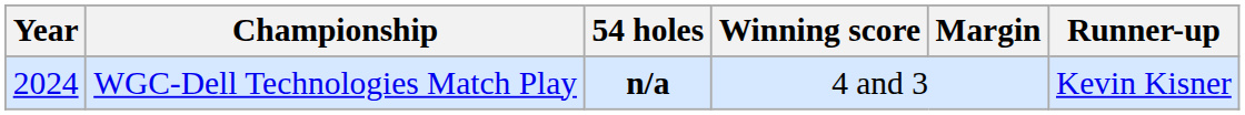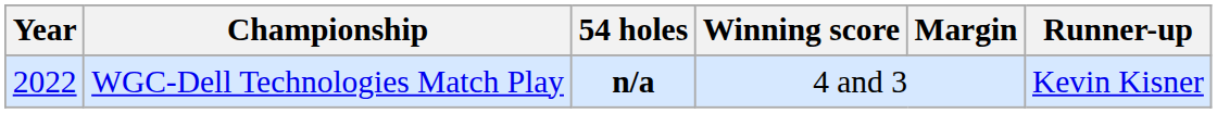WGC-Dell Technologies Match Play | Year: 2024 -> 2022
